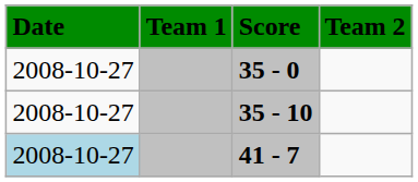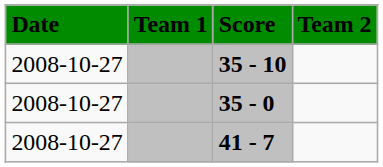rows swapped: 35 - 10 <-> 35 - 0
41 - 7 | Date: lightblue background -> no background
